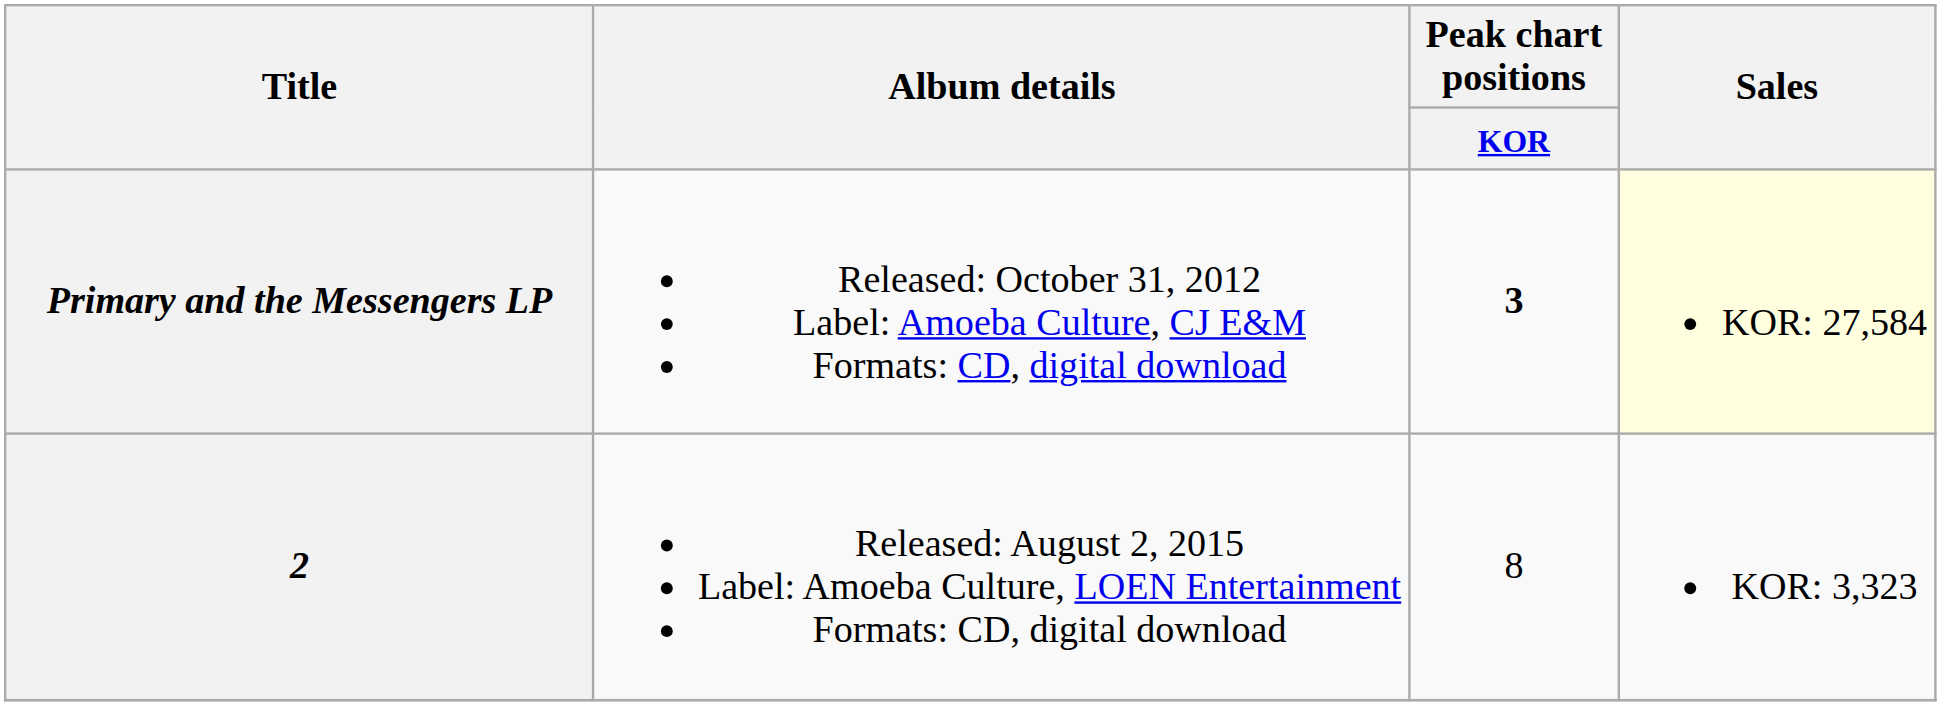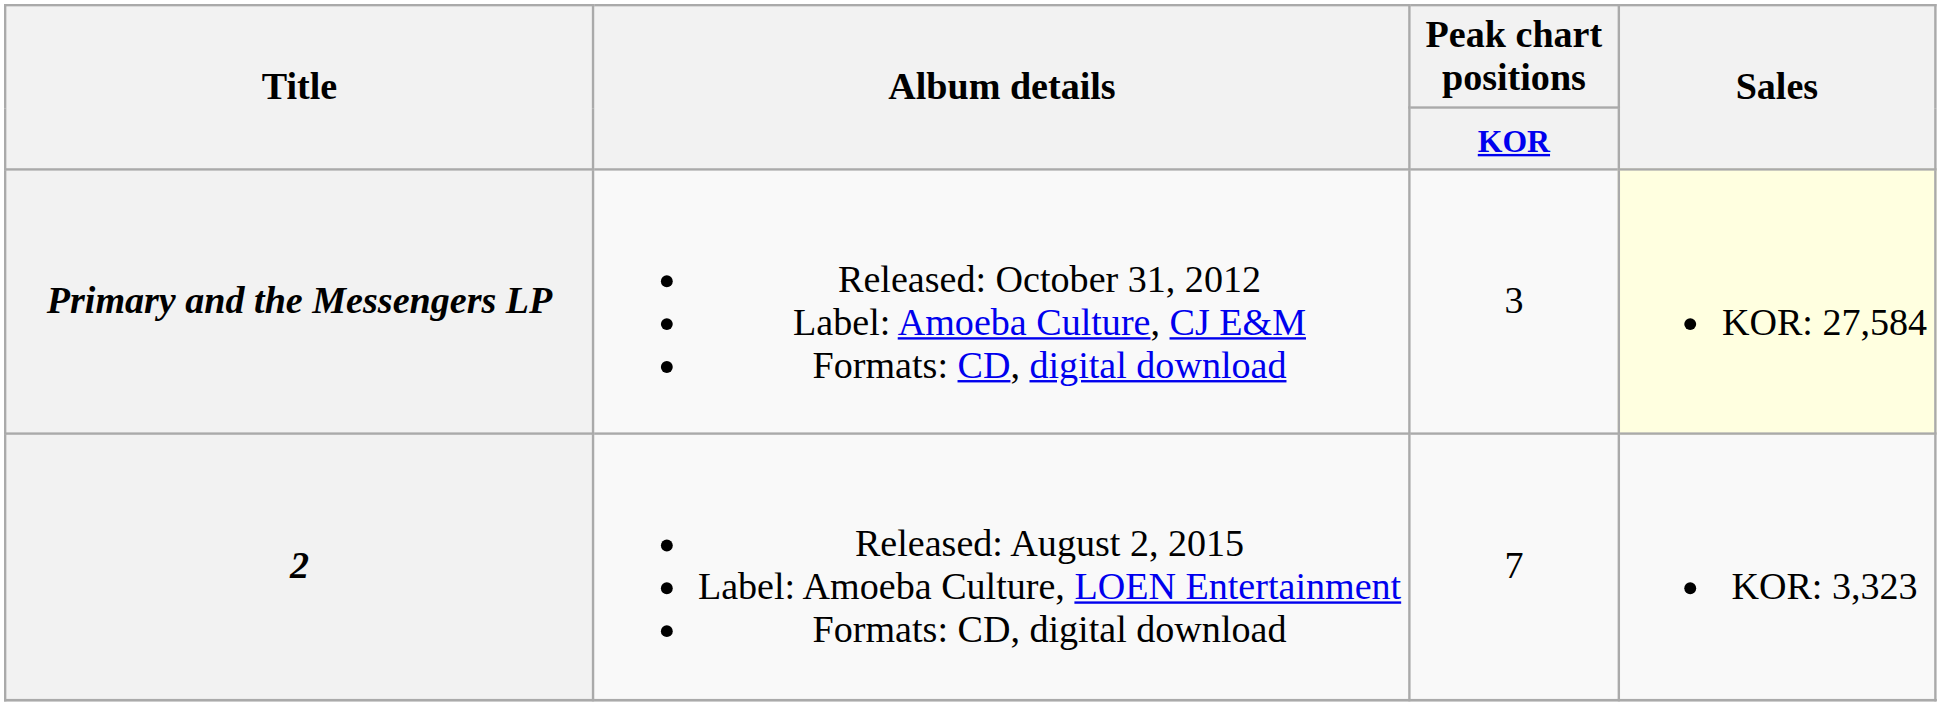Primary and the Messengers LP | Peak chart positions / KOR: bold -> normal
2 | Peak chart positions / KOR: 8 -> 7
